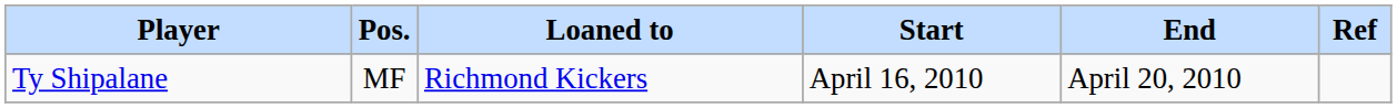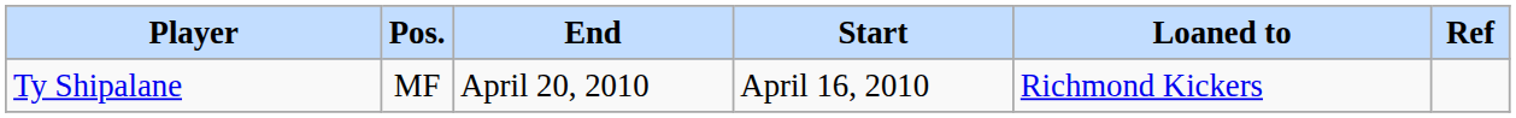columns swapped: Loaned to <-> End
